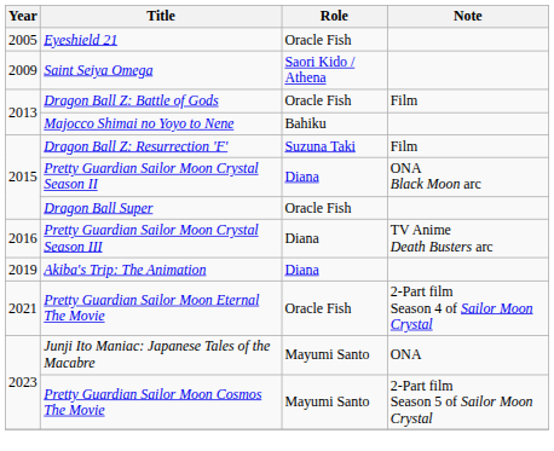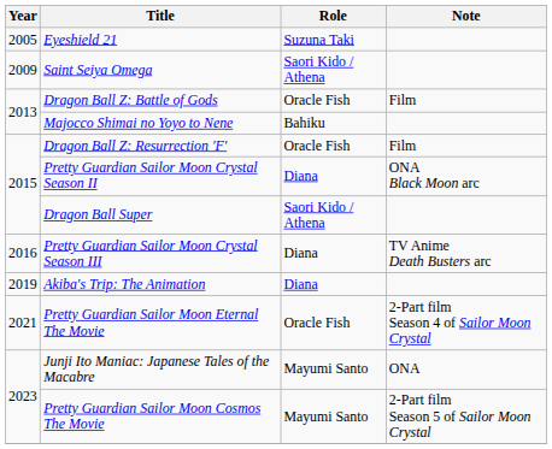Eyeshield 21 | Role: Oracle Fish -> Suzuna Taki
Dragon Ball Z: Resurrection 'F' | Role: Suzuna Taki -> Oracle Fish
Dragon Ball Super | Role: Oracle Fish -> Saori Kido / Athena
